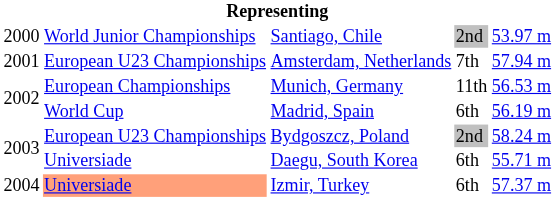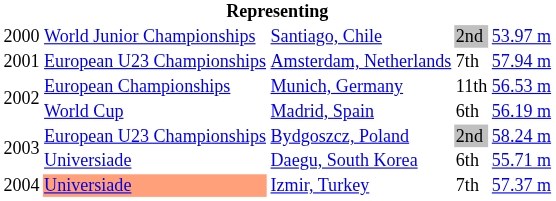Izmir, Turkey | column 4: 6th -> 7th
